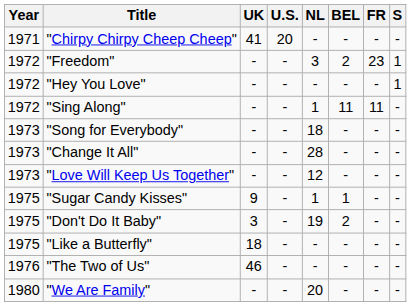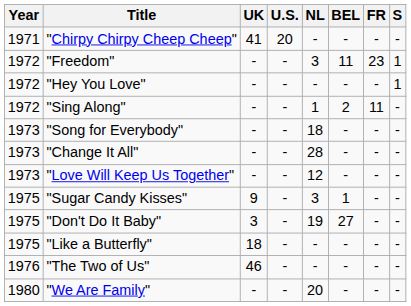"Freedom" | BEL: 2 -> 11
"Sing Along" | BEL: 11 -> 2
"Sugar Candy Kisses" | NL: 1 -> 3
"Don't Do It Baby" | BEL: 2 -> 27
